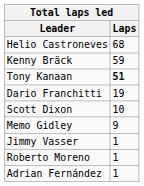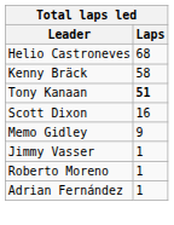Kenny Bräck | Laps: 59 -> 58
- row: Dario Franchitti | 19
Scott Dixon | Laps: 10 -> 16
